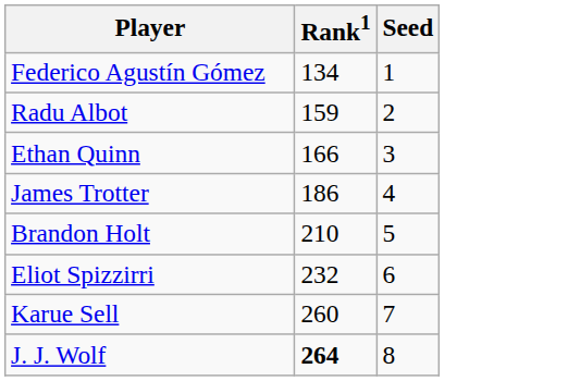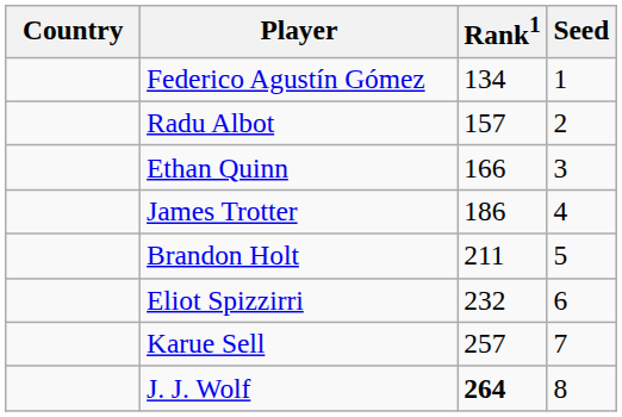+ column: Country
Radu Albot | Rank1: 159 -> 157
Brandon Holt | Rank1: 210 -> 211
Karue Sell | Rank1: 260 -> 257
